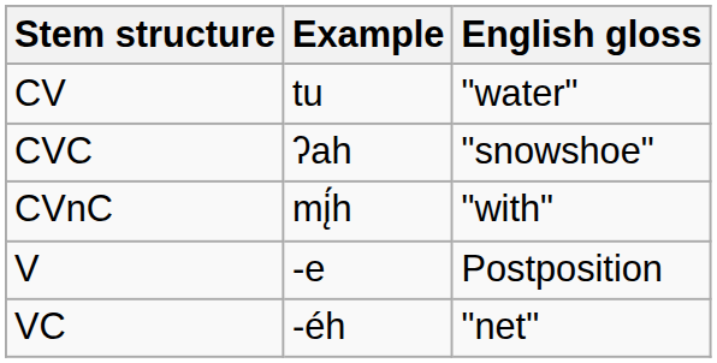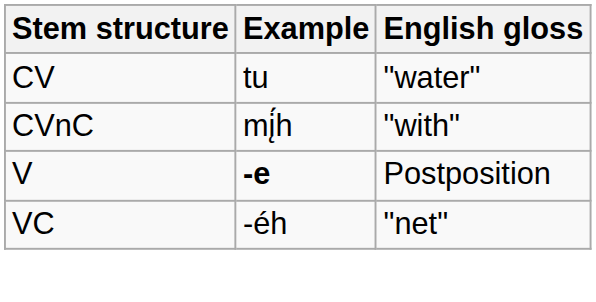- row: CVC | ʔah | "snowshoe"
V | Example: normal -> bold
